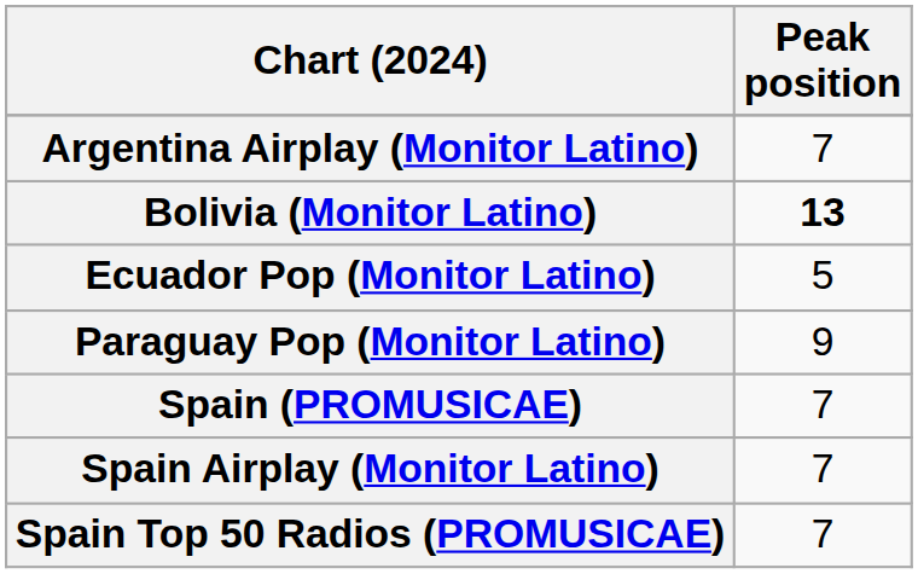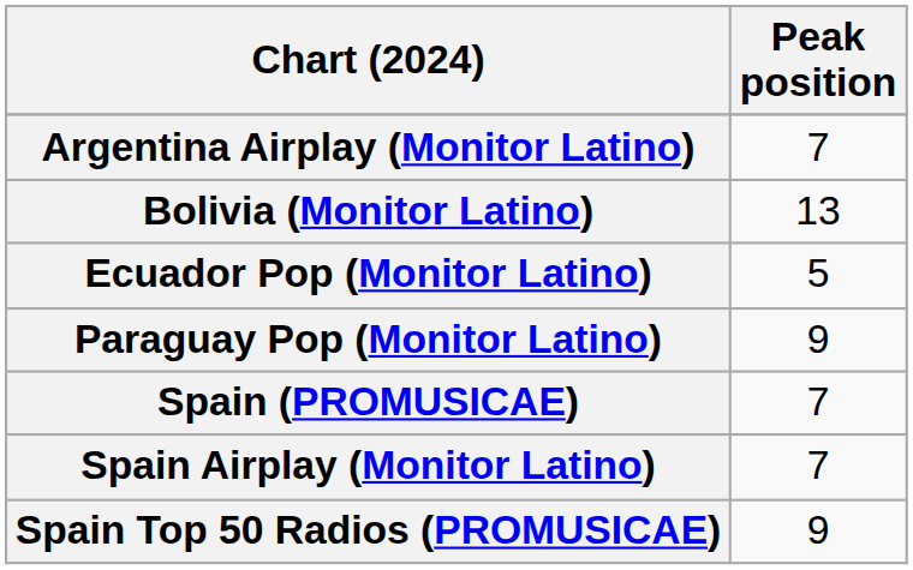Bolivia (Monitor Latino) | Peak position: bold -> normal
Spain Top 50 Radios (PROMUSICAE) | Peak position: 7 -> 9
